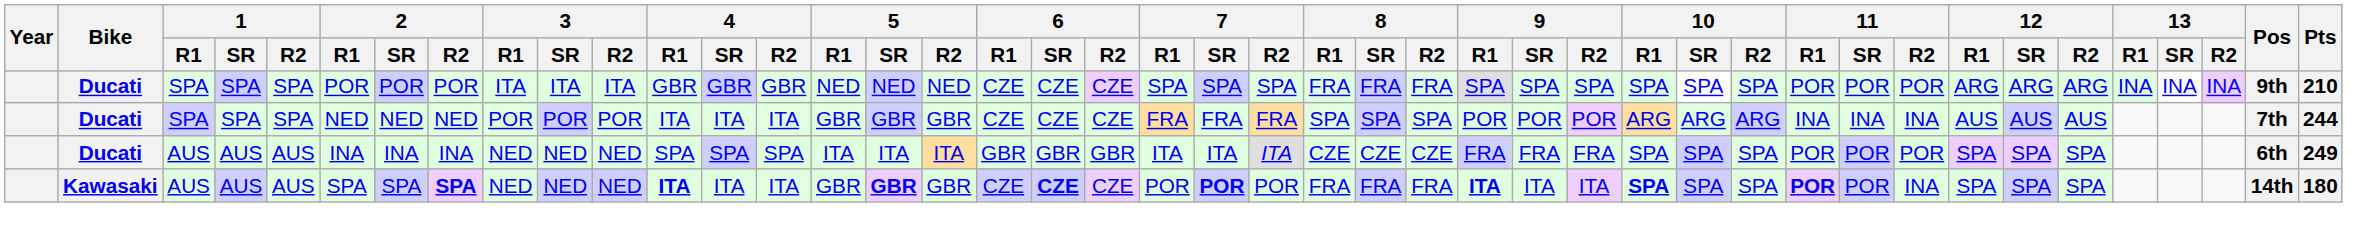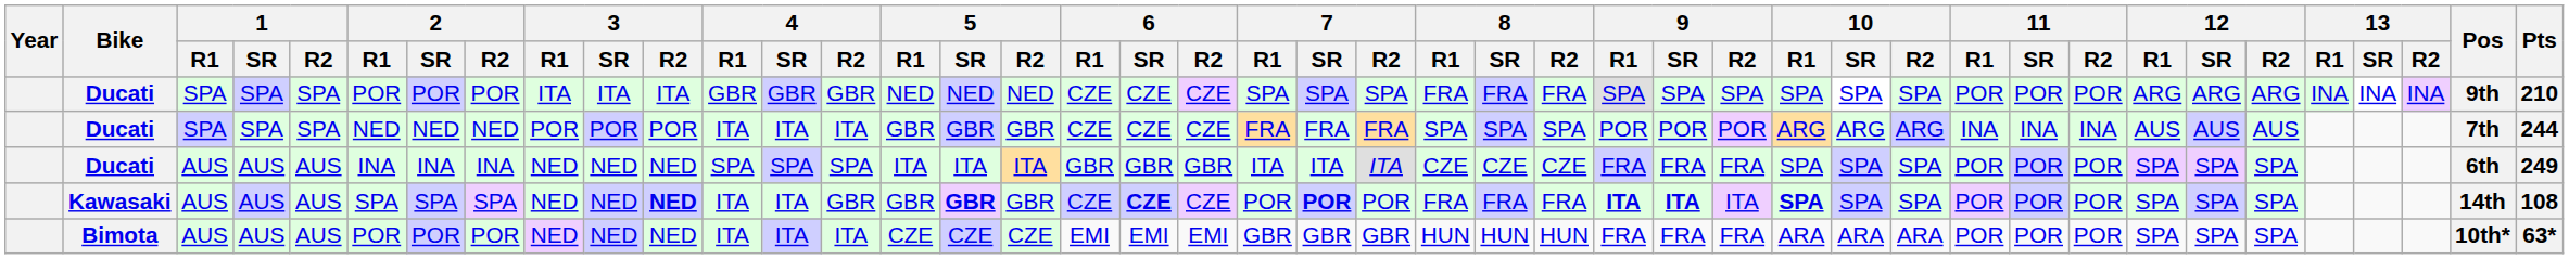Kawasaki | 2 / R2: bold -> normal
Kawasaki | 3 / R2: normal -> bold
Kawasaki | 4 / R1: bold -> normal
Kawasaki | 4 / R2: ITA -> GBR
Kawasaki | 9 / SR: normal -> bold
Kawasaki | 11 / R1: bold -> normal
Kawasaki | 11 / R2: INA -> POR
Kawasaki | Pts: 180 -> 108
+ row: Bimota | AUS | AUS | AUS | POR | POR | POR | NED | NED | NED | ITA | ITA | ITA | CZE | CZE | CZE | EMI | EMI | EMI | GBR | GBR | GBR | HUN | HUN | HUN | FRA | FRA | FRA | ARA | ARA | ARA | POR | POR | POR | SPA | SPA | SPA | 10th* | 63*
